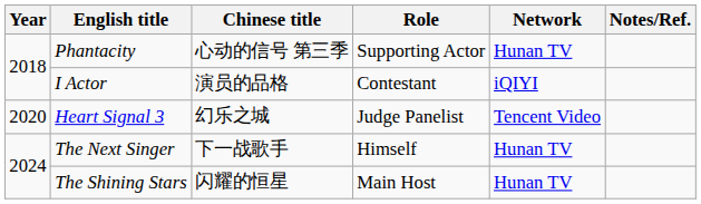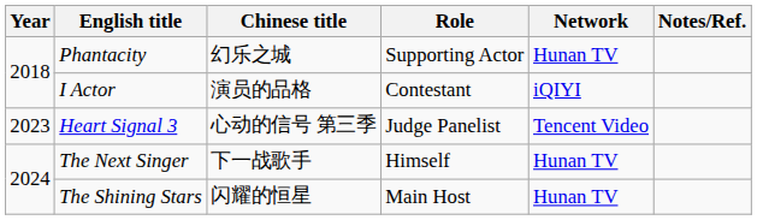Phantacity | Chinese title: 心动的信号 第三季 -> 幻乐之城
Heart Signal 3 | Year: 2020 -> 2023
Heart Signal 3 | Chinese title: 幻乐之城 -> 心动的信号 第三季
